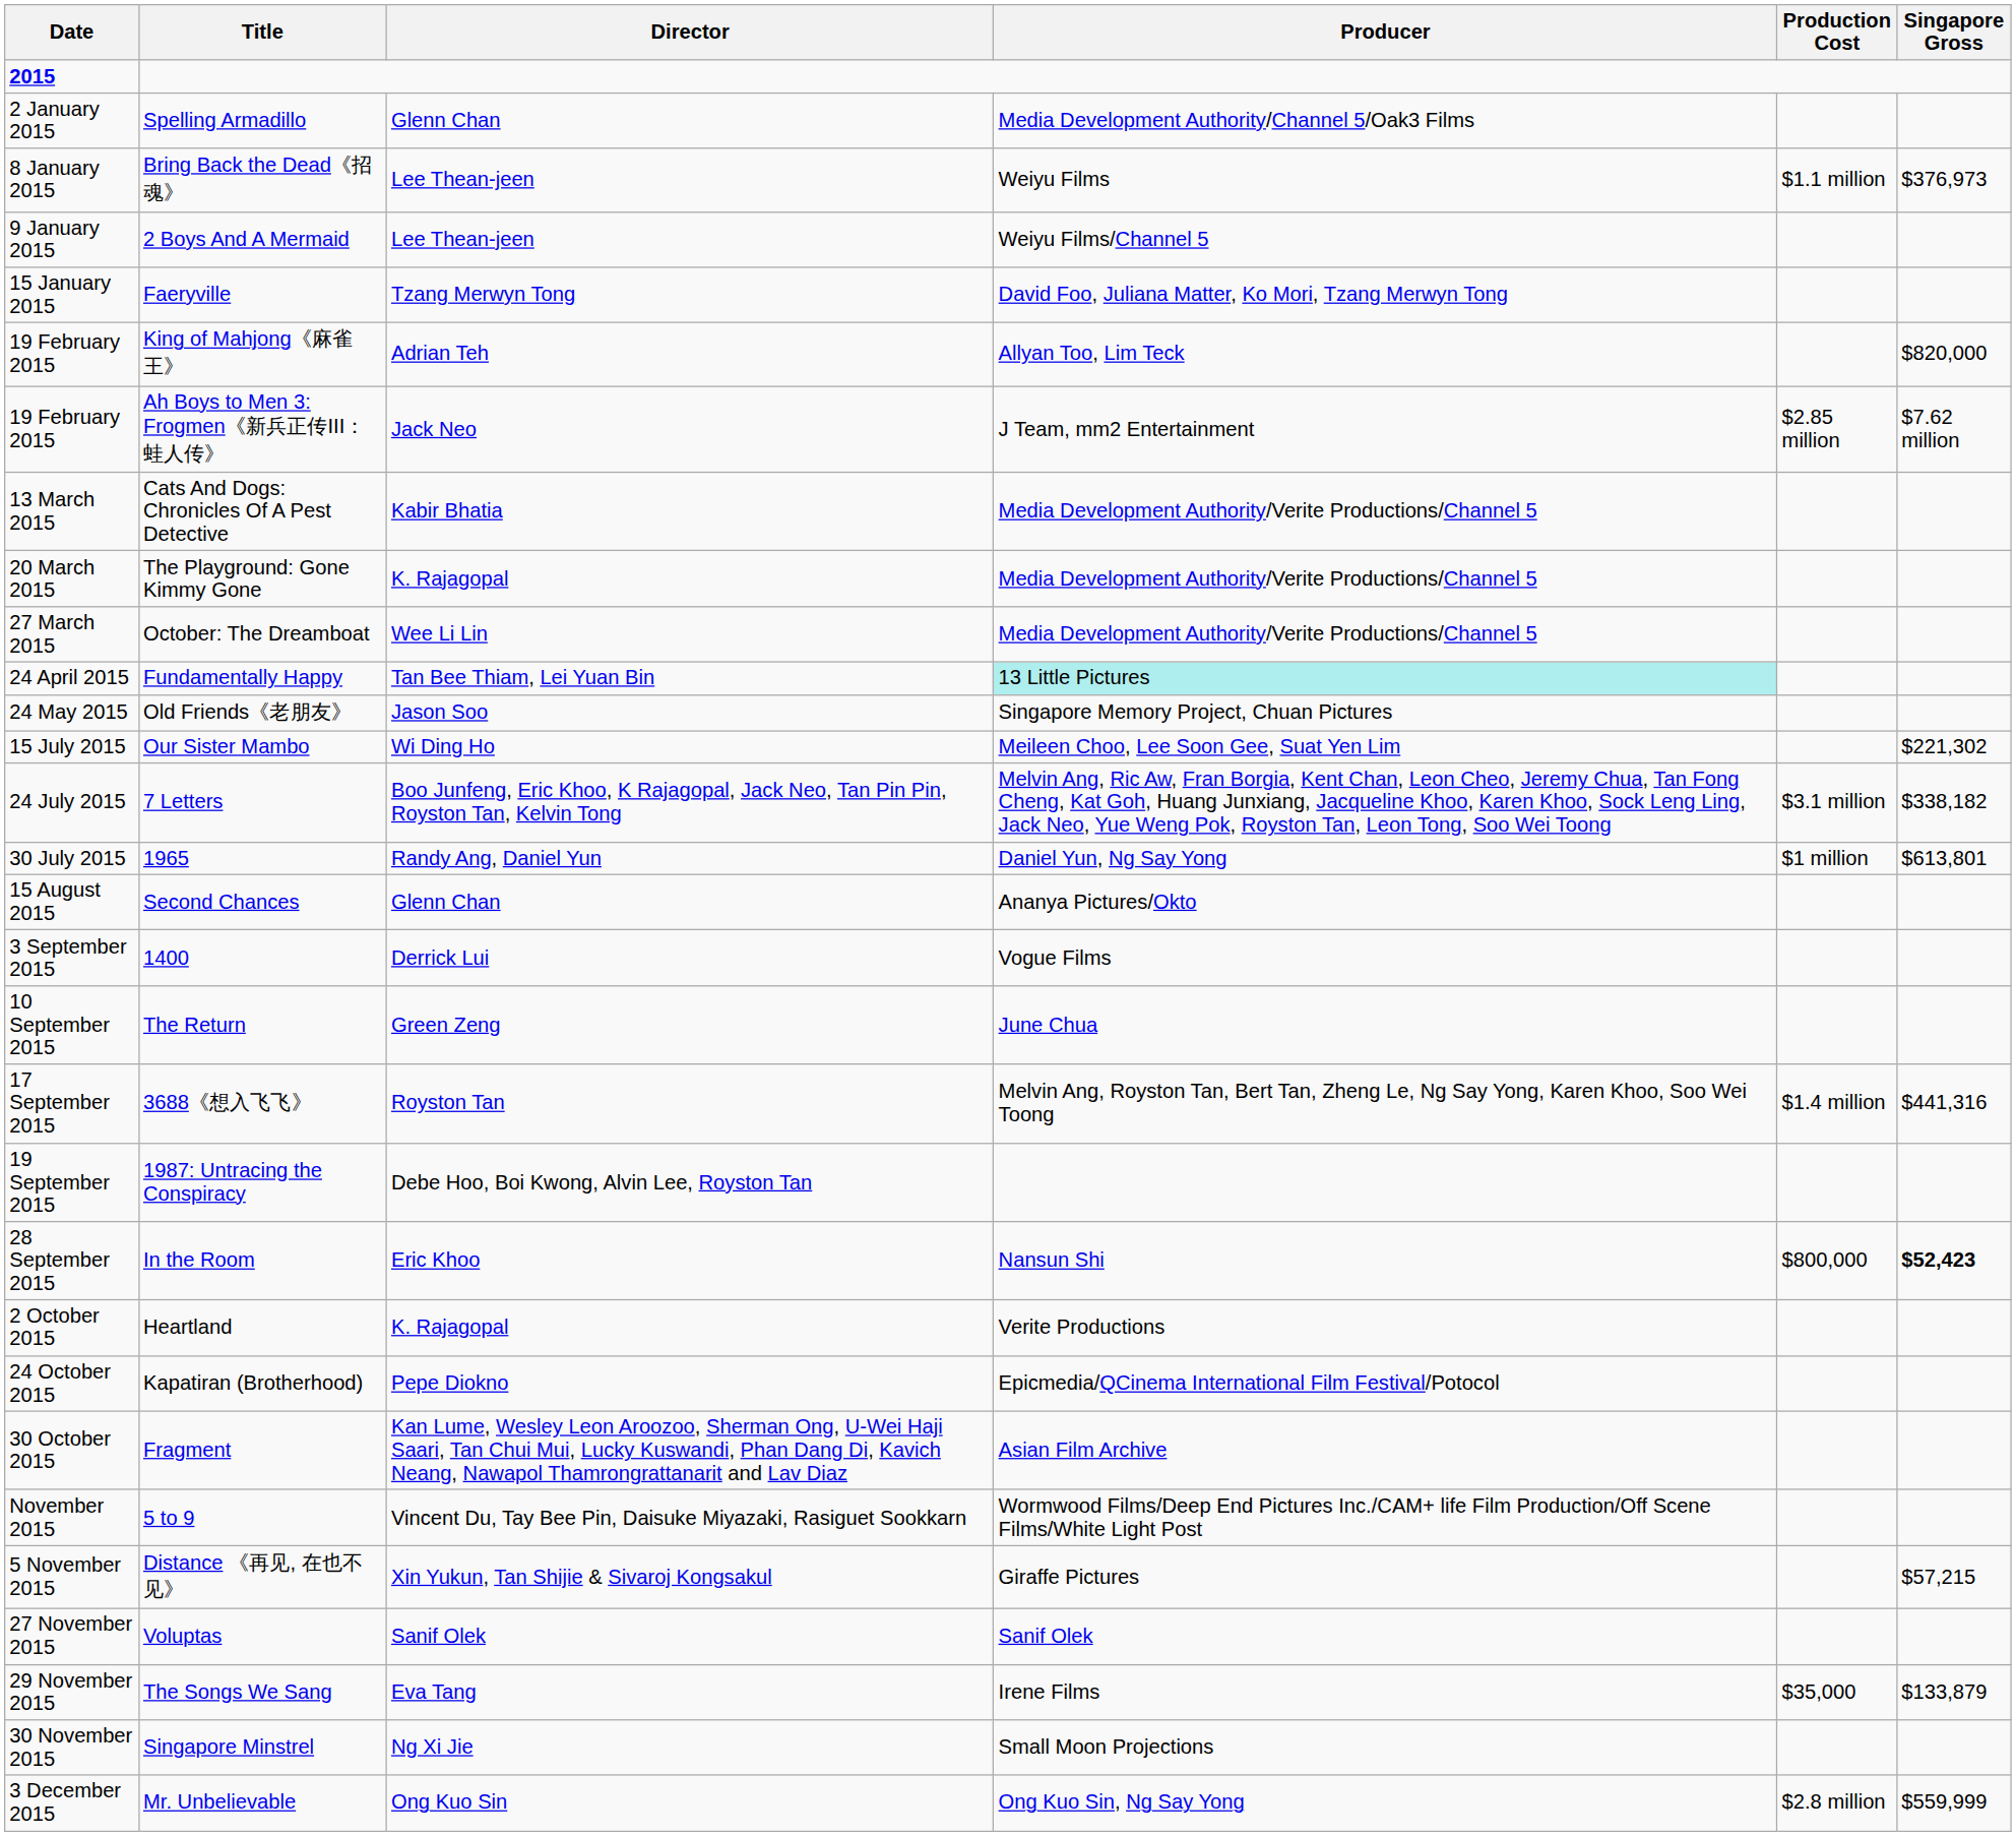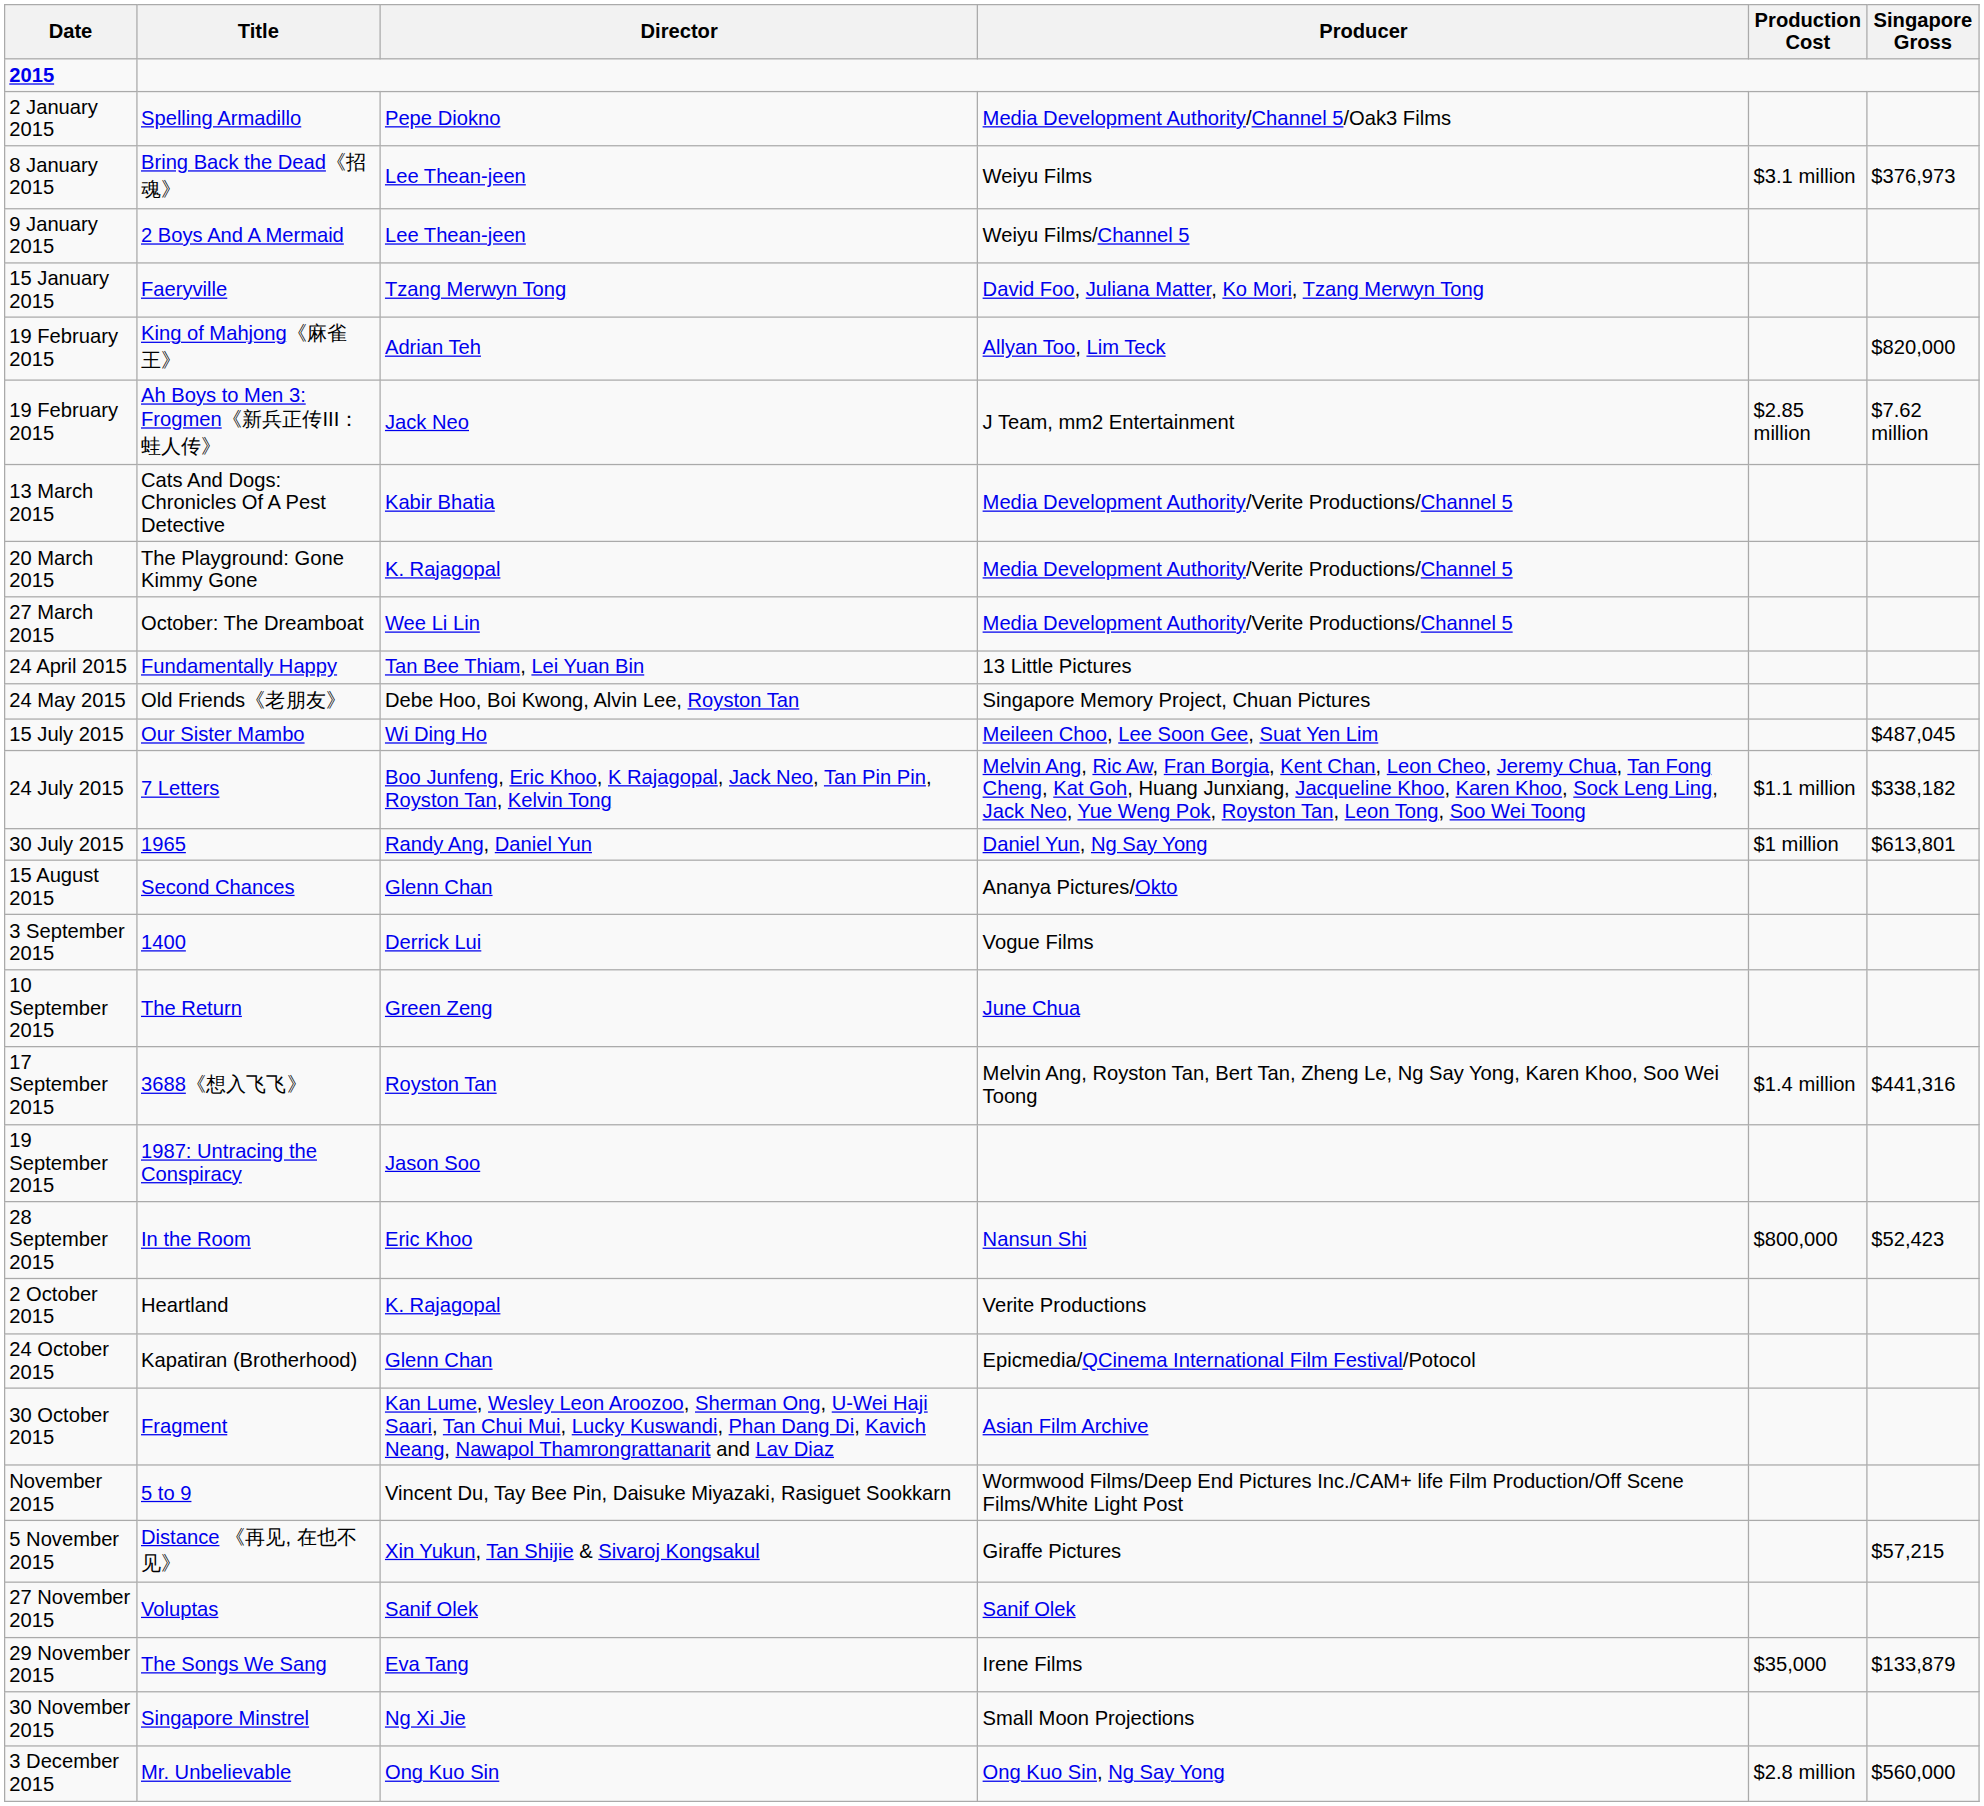Spelling Armadillo | Director: Glenn Chan -> Pepe Diokno
Bring Back the Dead《招魂》 | Production Cost: $1.1 million -> $3.1 million
Fundamentally Happy | Producer: paleturquoise background -> no background
Old Friends《老朋友》 | Director: Jason Soo -> Debe Hoo, Boi Kwong, Alvin Lee, Royston Tan
Our Sister Mambo | Singapore Gross: $221,302 -> $487,045
7 Letters | Production Cost: $3.1 million -> $1.1 million
1987: Untracing the Conspiracy | Director: Debe Hoo, Boi Kwong, Alvin Lee, Royston Tan -> Jason Soo
In the Room | Singapore Gross: bold -> normal
Kapatiran (Brotherhood) | Director: Pepe Diokno -> Glenn Chan
Mr. Unbelievable | Singapore Gross: $559,999 -> $560,000
